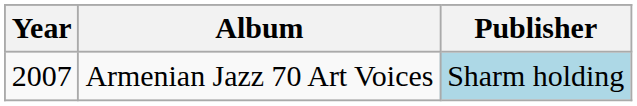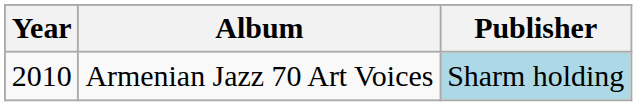Armenian Jazz 70 Art Voices | Year: 2007 -> 2010
